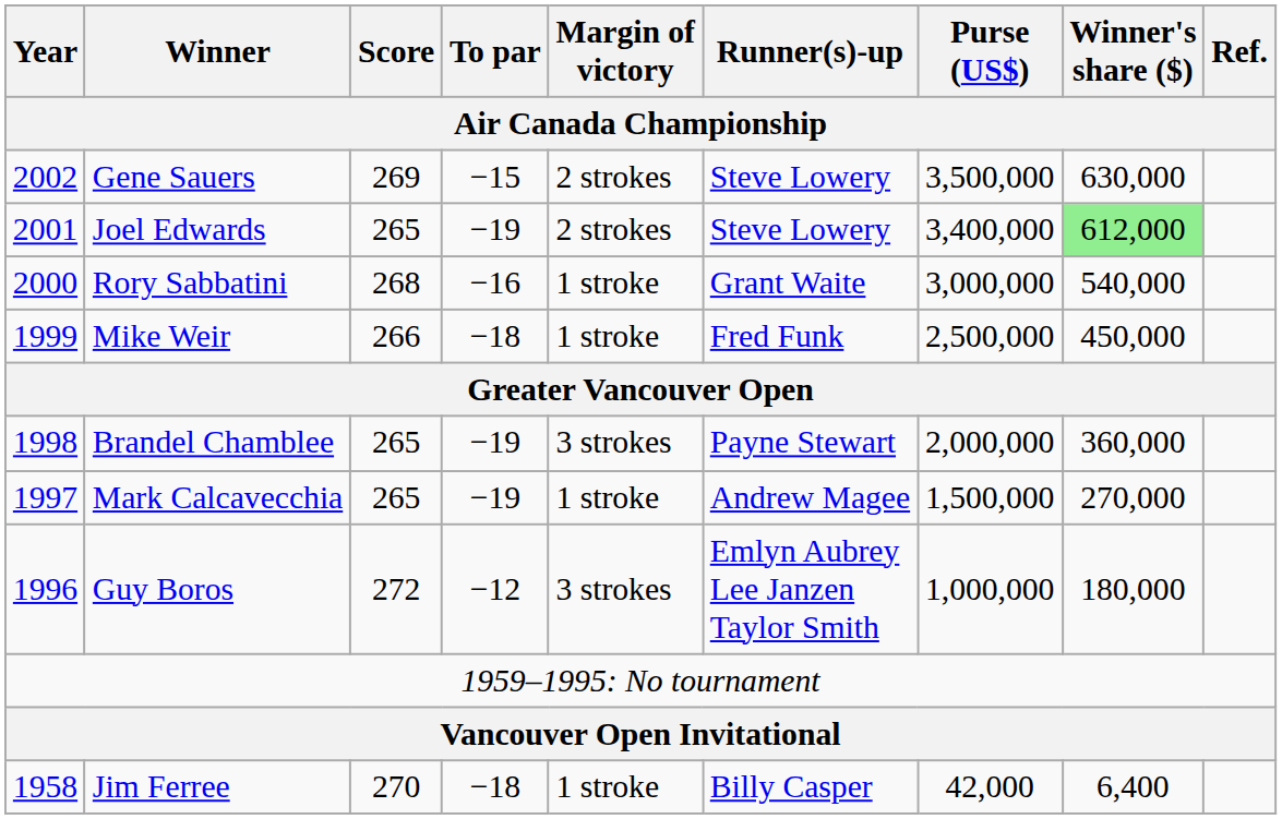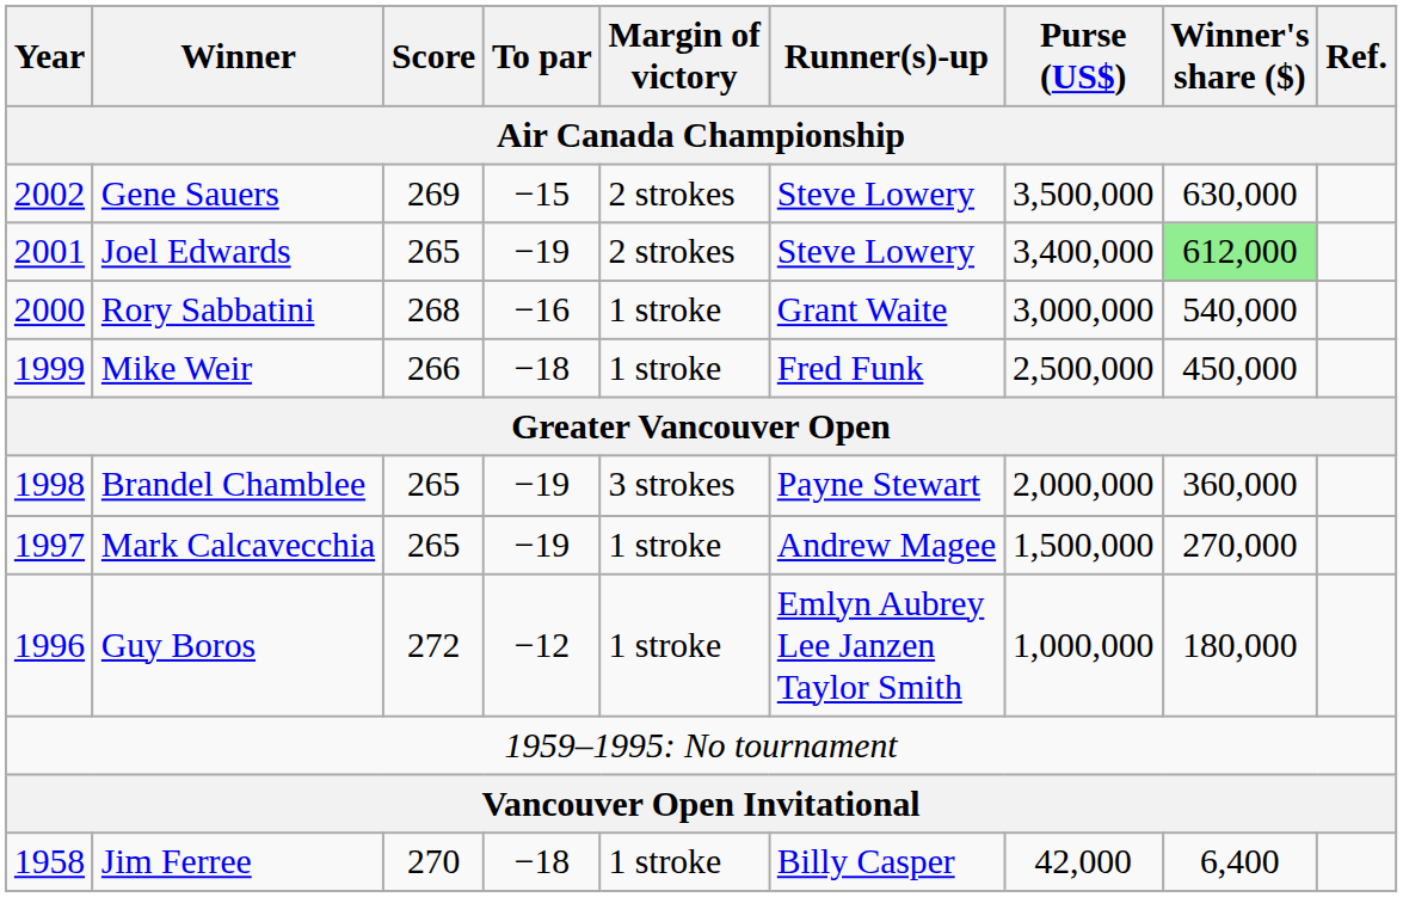Guy Boros | Margin of victory: 3 strokes -> 1 stroke
